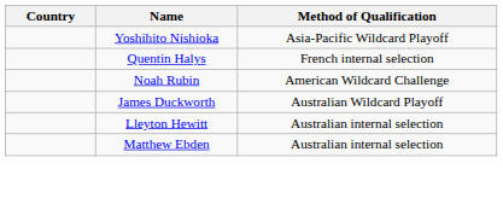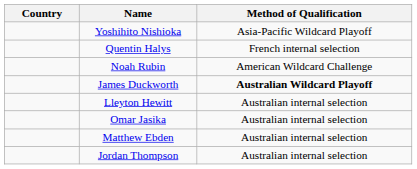James Duckworth | Method of Qualification: normal -> bold
+ row: Omar Jasika | Australian internal selection
+ row: Jordan Thompson | Australian internal selection
